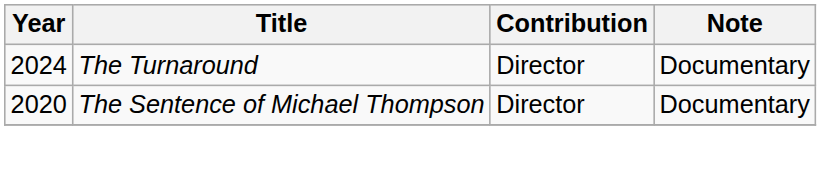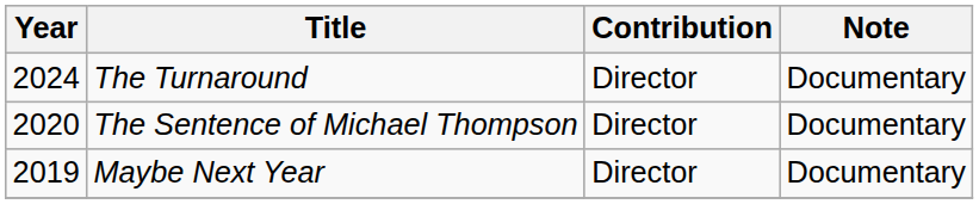+ row: 2019 | Maybe Next Year | Director | Documentary
